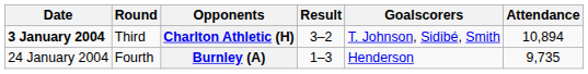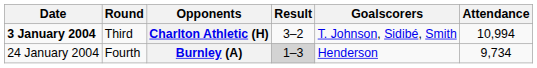Charlton Athletic (H) | Attendance: 10,894 -> 10,994
Burnley (A) | Result: no background -> lightgrey background
Burnley (A) | Attendance: 9,735 -> 9,734
